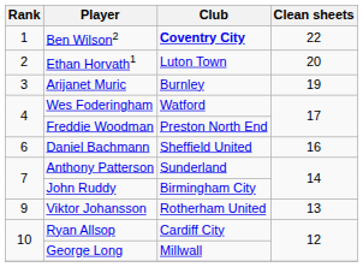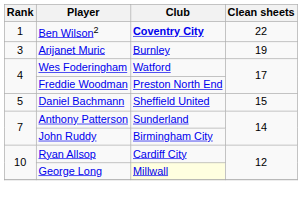- row: 2 | Ethan Horvath1 | Luton Town | 20
Daniel Bachmann | Rank: 6 -> 5
Daniel Bachmann | Clean sheets: 16 -> 15
- row: 9 | Viktor Johansson | Rotherham United | 13
George Long | Club: no background -> lightyellow background
